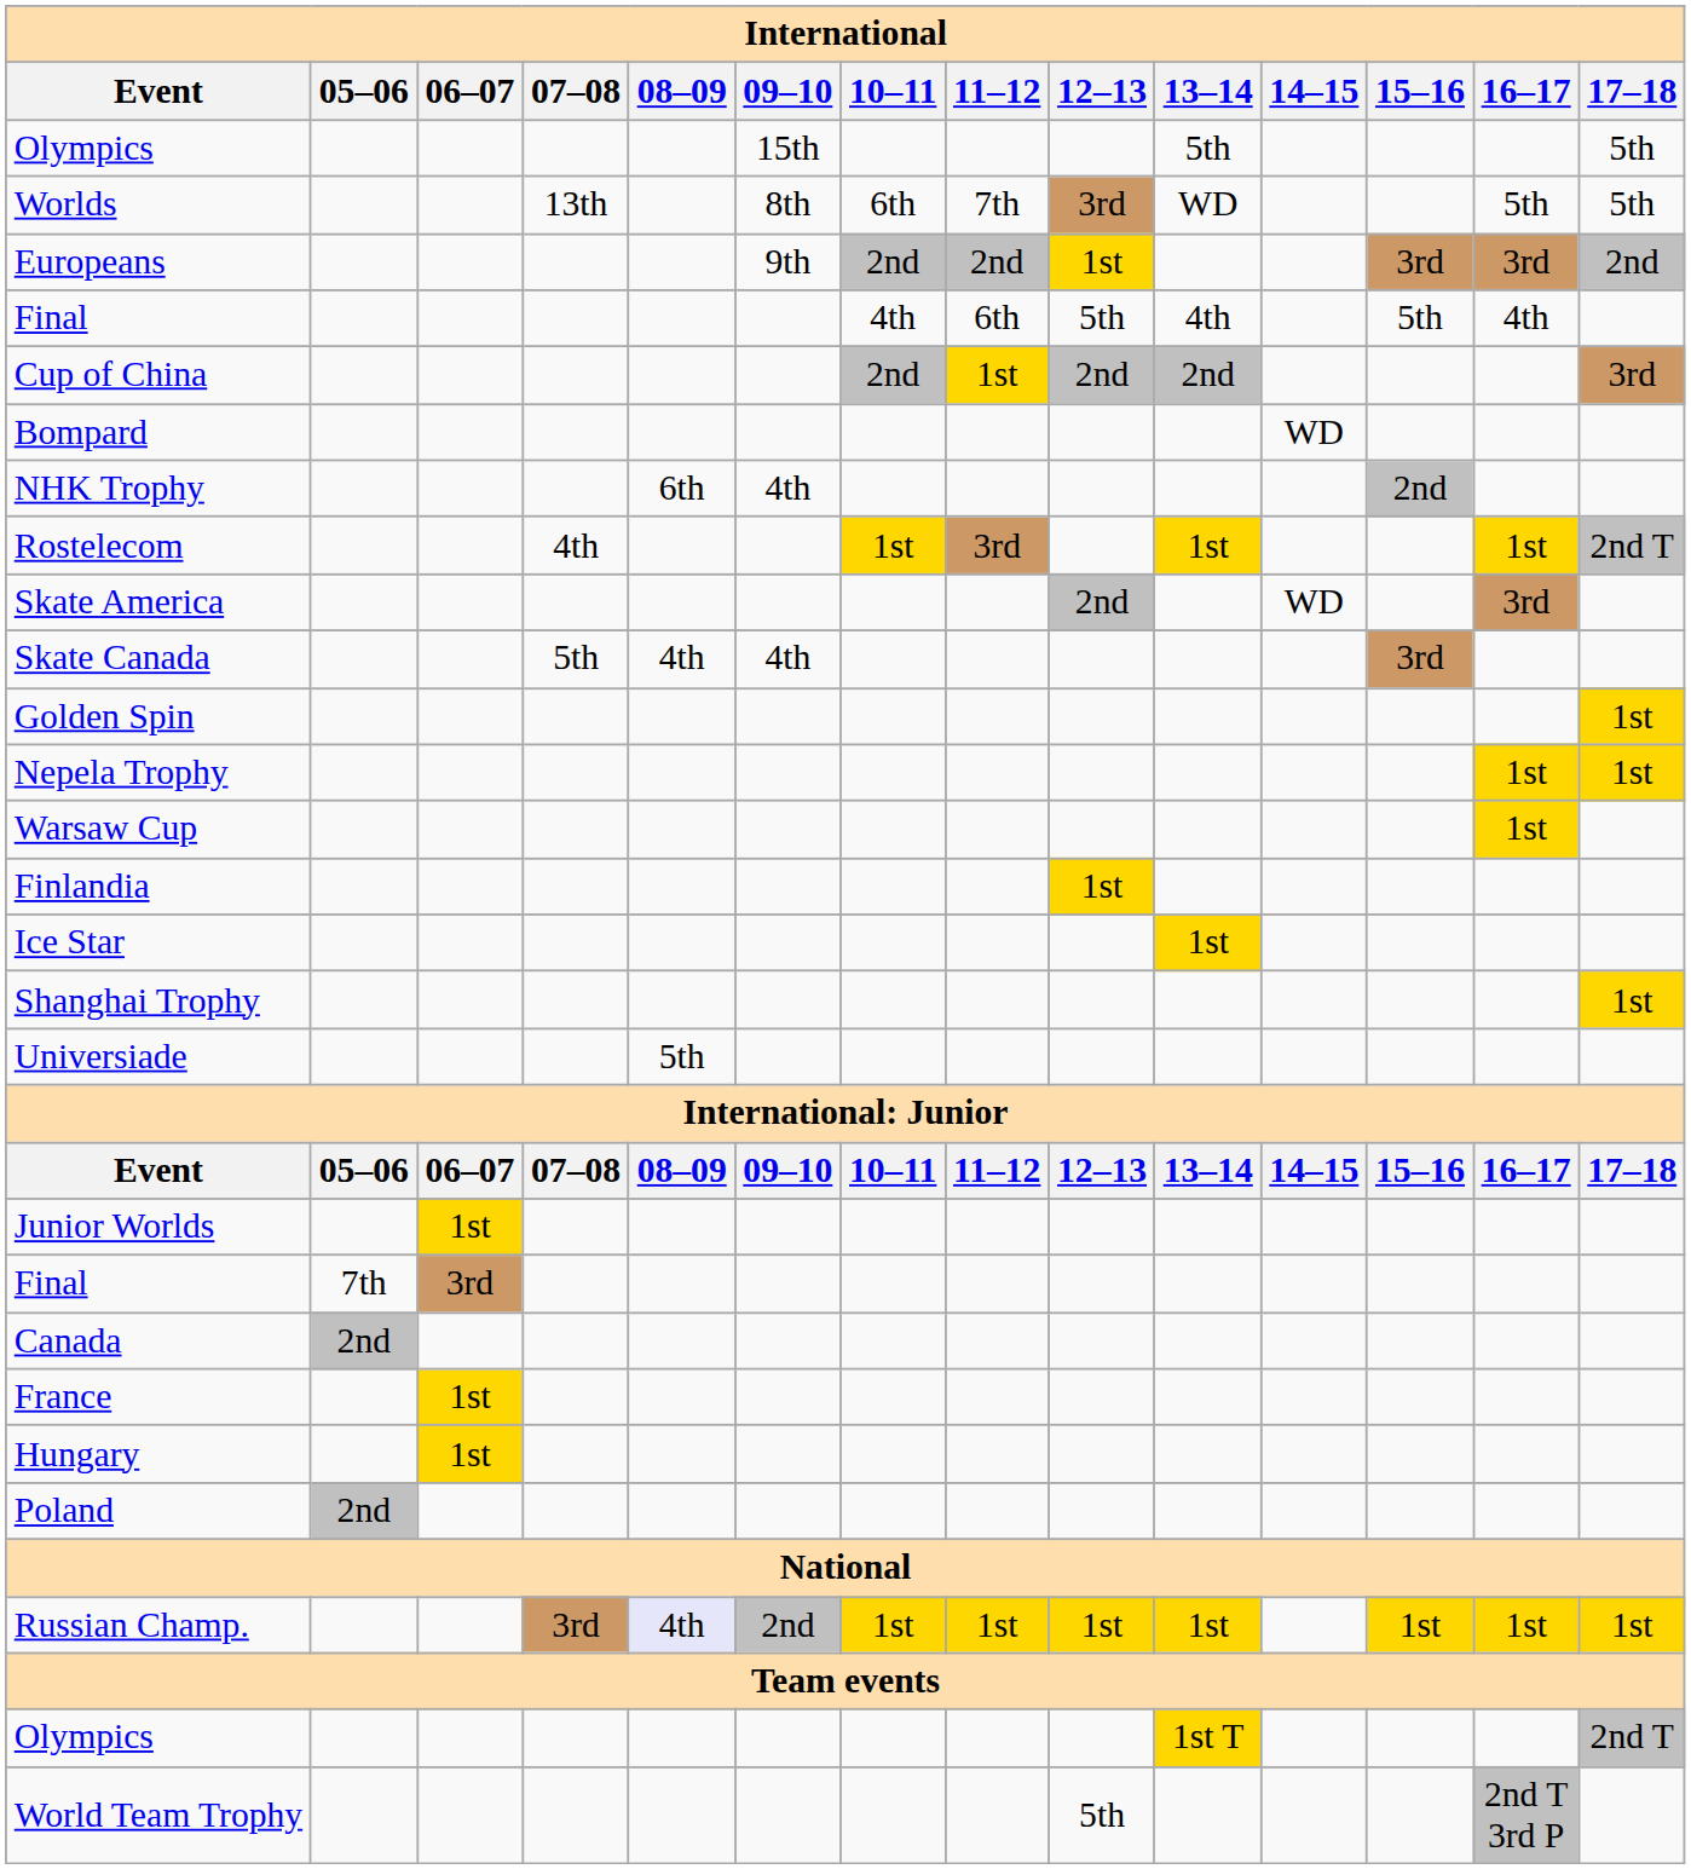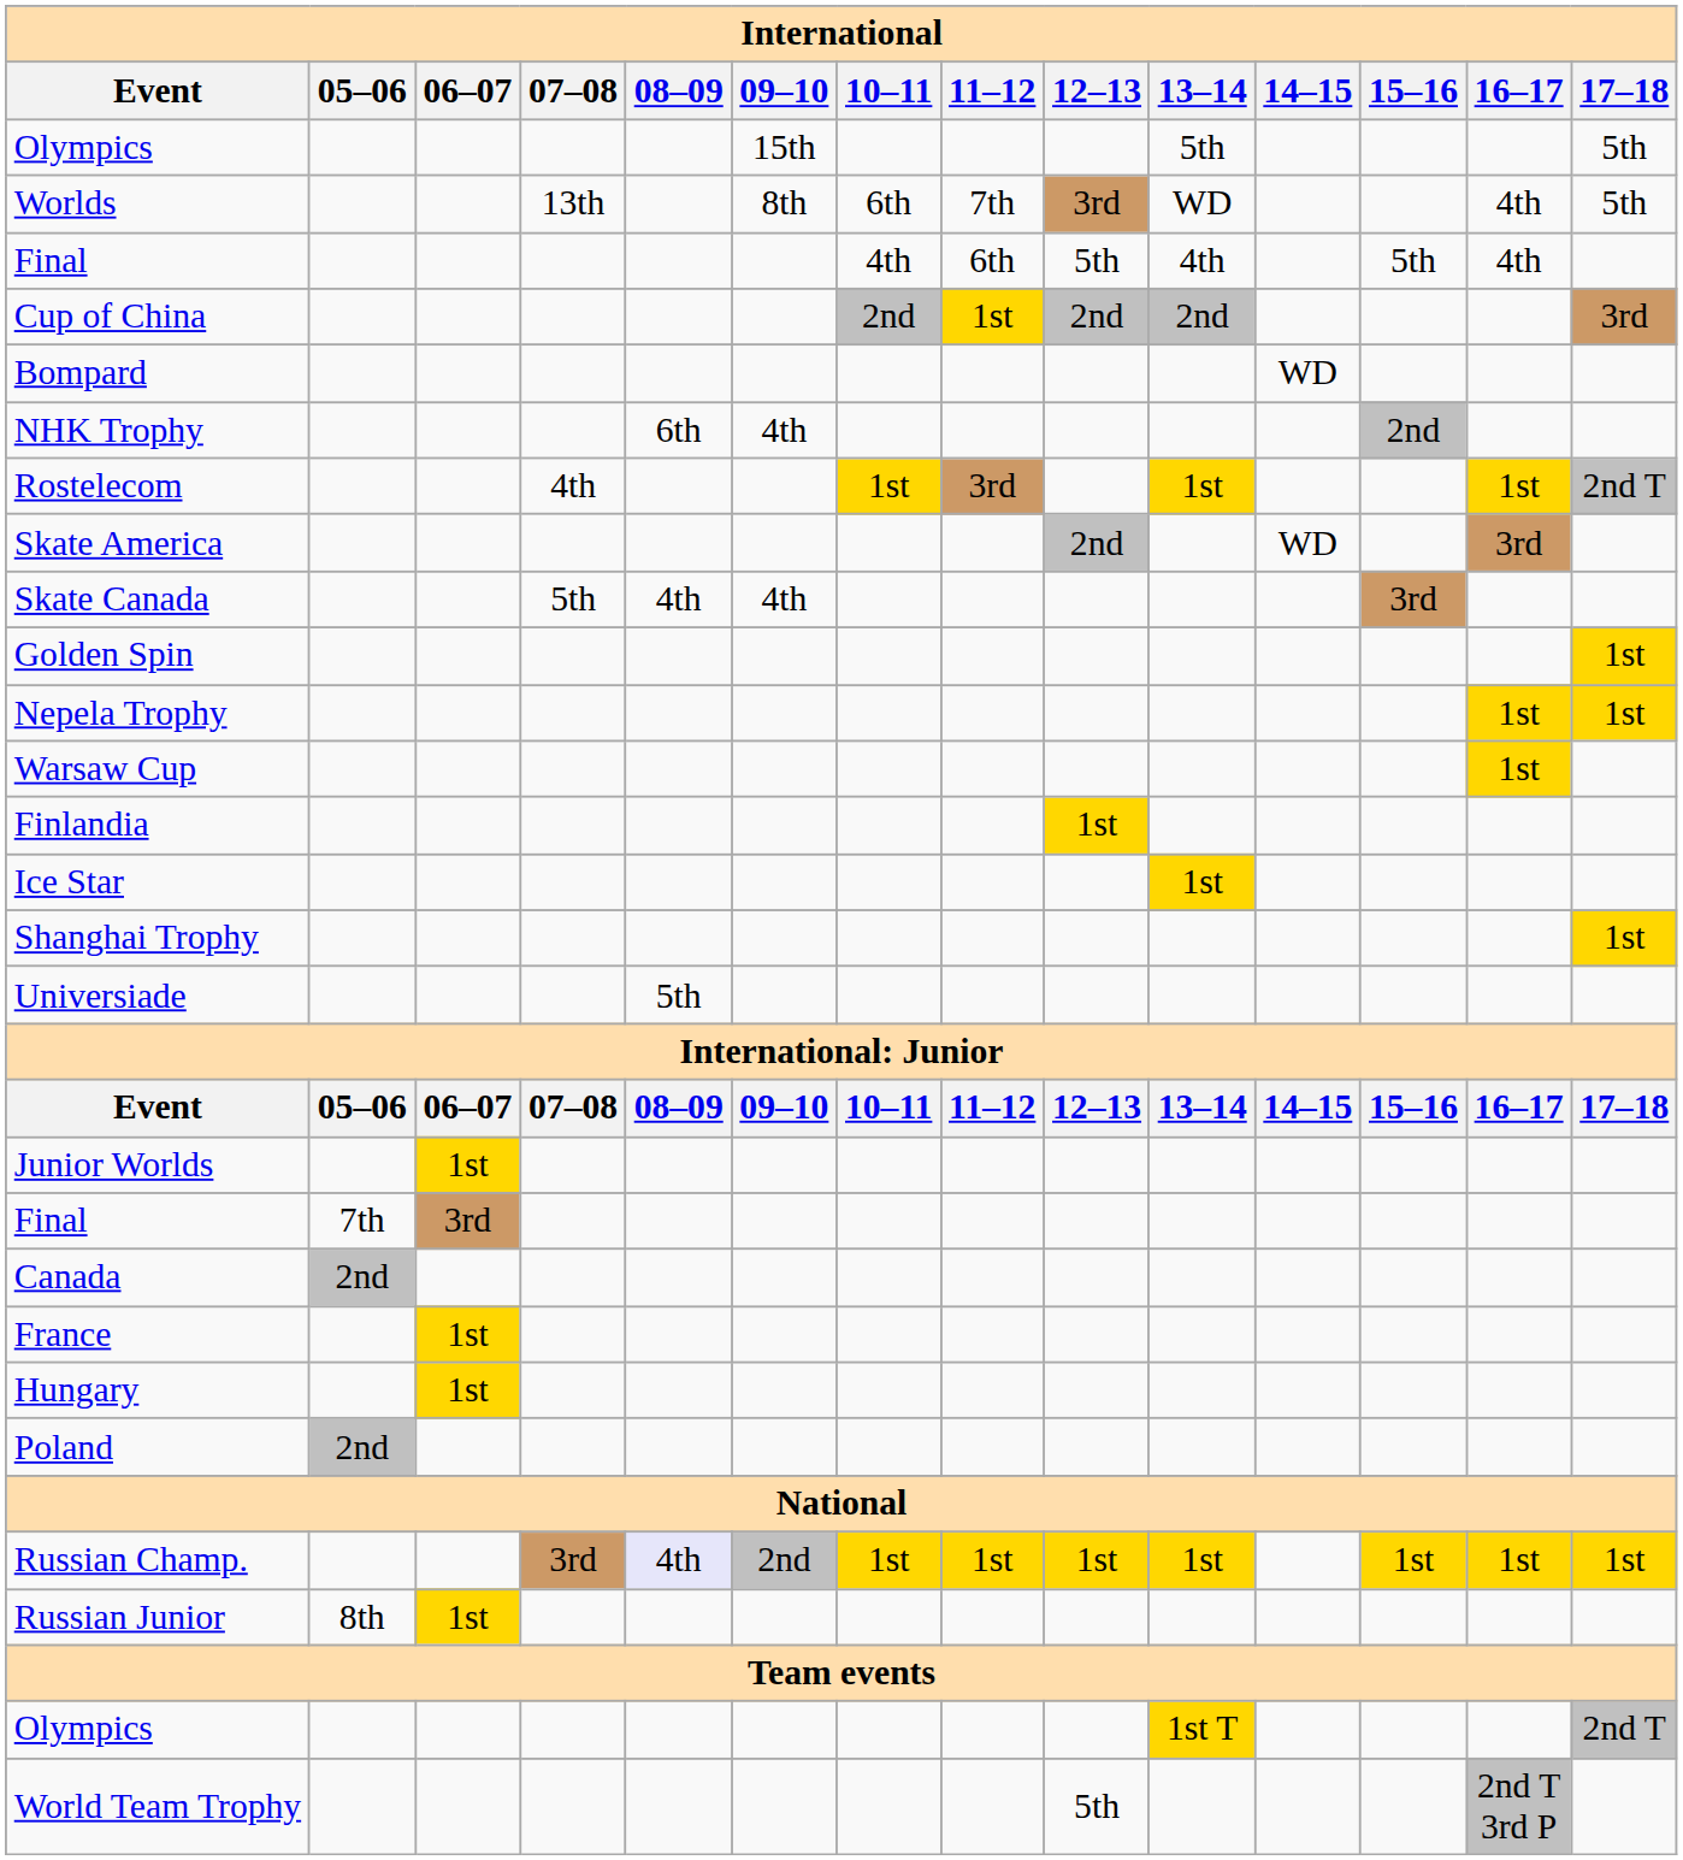Worlds | 16–17: 5th -> 4th
- row: Europeans | 9th | 2nd | 2nd | 1st | 3rd | 3rd | 2nd
+ row: Russian Junior | 8th | 1st
